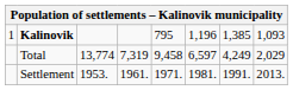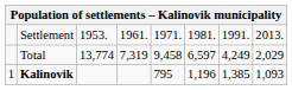rows swapped: Settlement <-> Kalinovik
